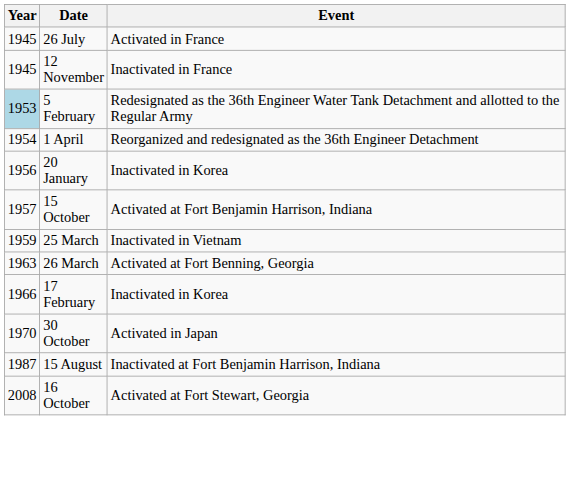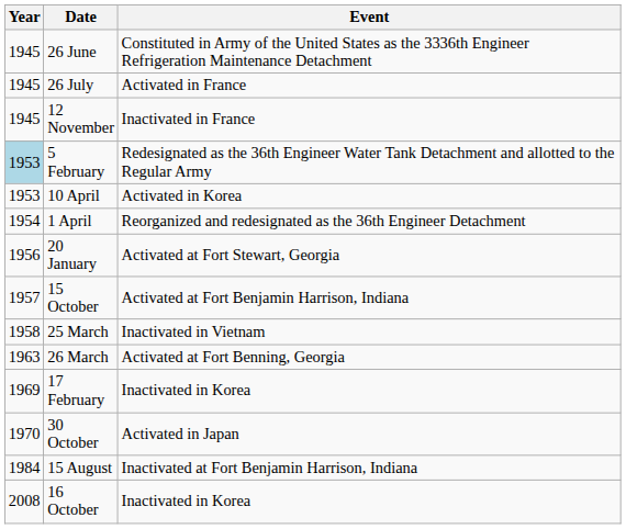+ row: 1945 | 26 June | Constituted in Army of the United States as the 3336th Engineer Refrigeration Maintenance Detachment
+ row: 1953 | 10 April | Activated in Korea
20 January | Event: Inactivated in Korea -> Activated at Fort Stewart, Georgia
25 March | Year: 1959 -> 1958
17 February | Year: 1966 -> 1969
15 August | Year: 1987 -> 1984
16 October | Event: Activated at Fort Stewart, Georgia -> Inactivated in Korea
